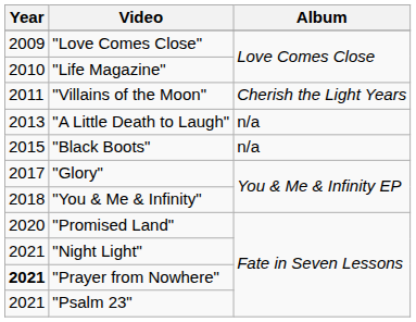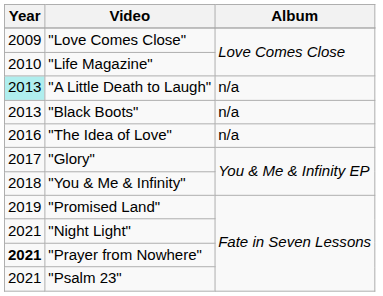- row: 2011 | "Villains of the Moon" | Cherish the Light Years
"A Little Death to Laugh" | Year: no background -> paleturquoise background
"Black Boots" | Year: 2015 -> 2013
+ row: 2016 | "The Idea of Love" | n/a
"Promised Land" | Year: 2020 -> 2019
